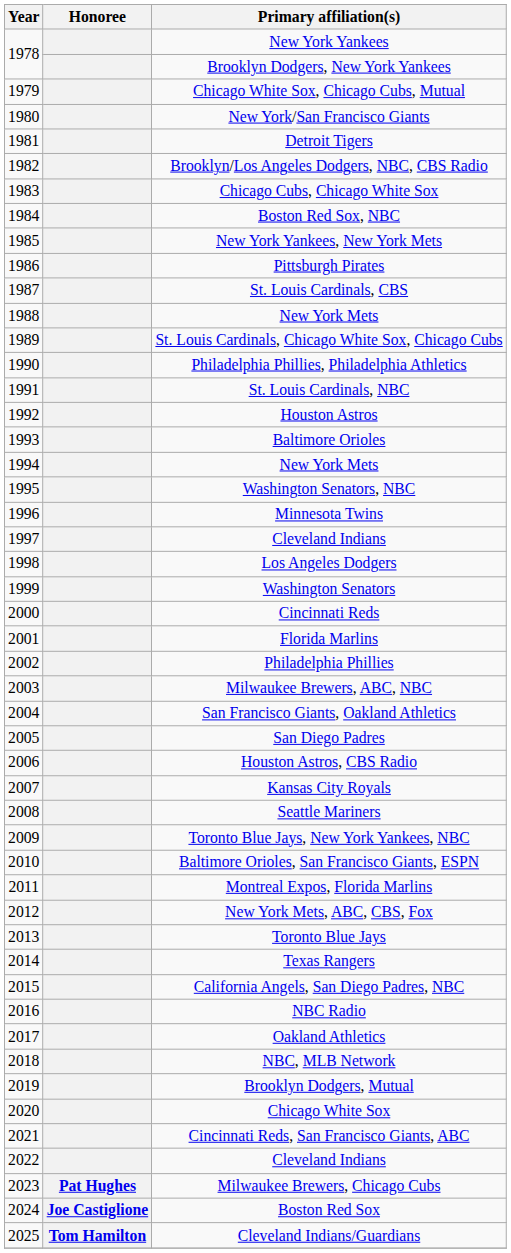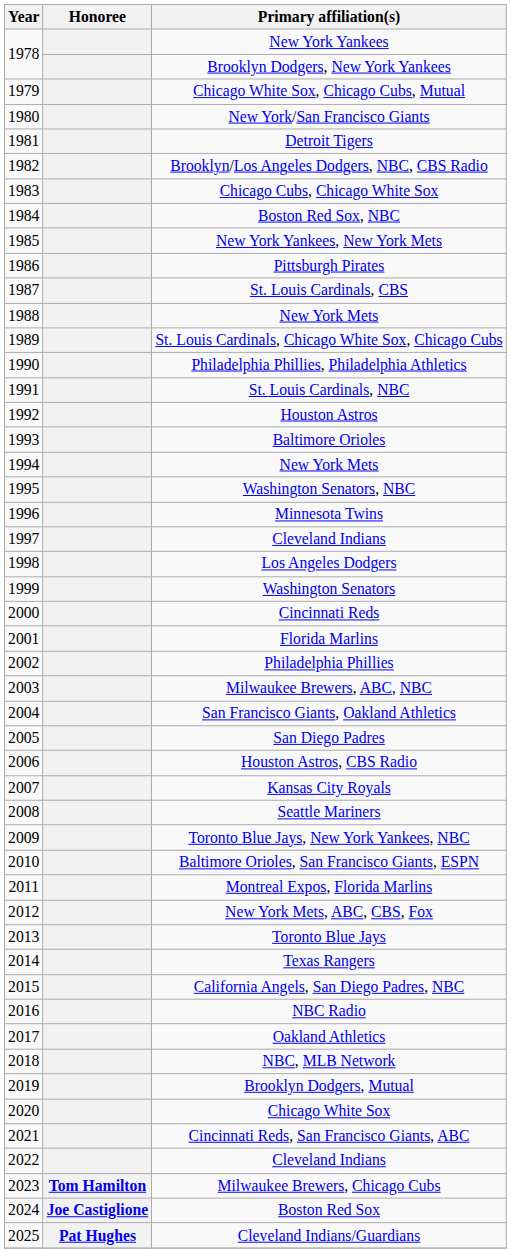Milwaukee Brewers, Chicago Cubs | Honoree: Pat Hughes -> Tom Hamilton
Cleveland Indians/Guardians | Honoree: Tom Hamilton -> Pat Hughes
